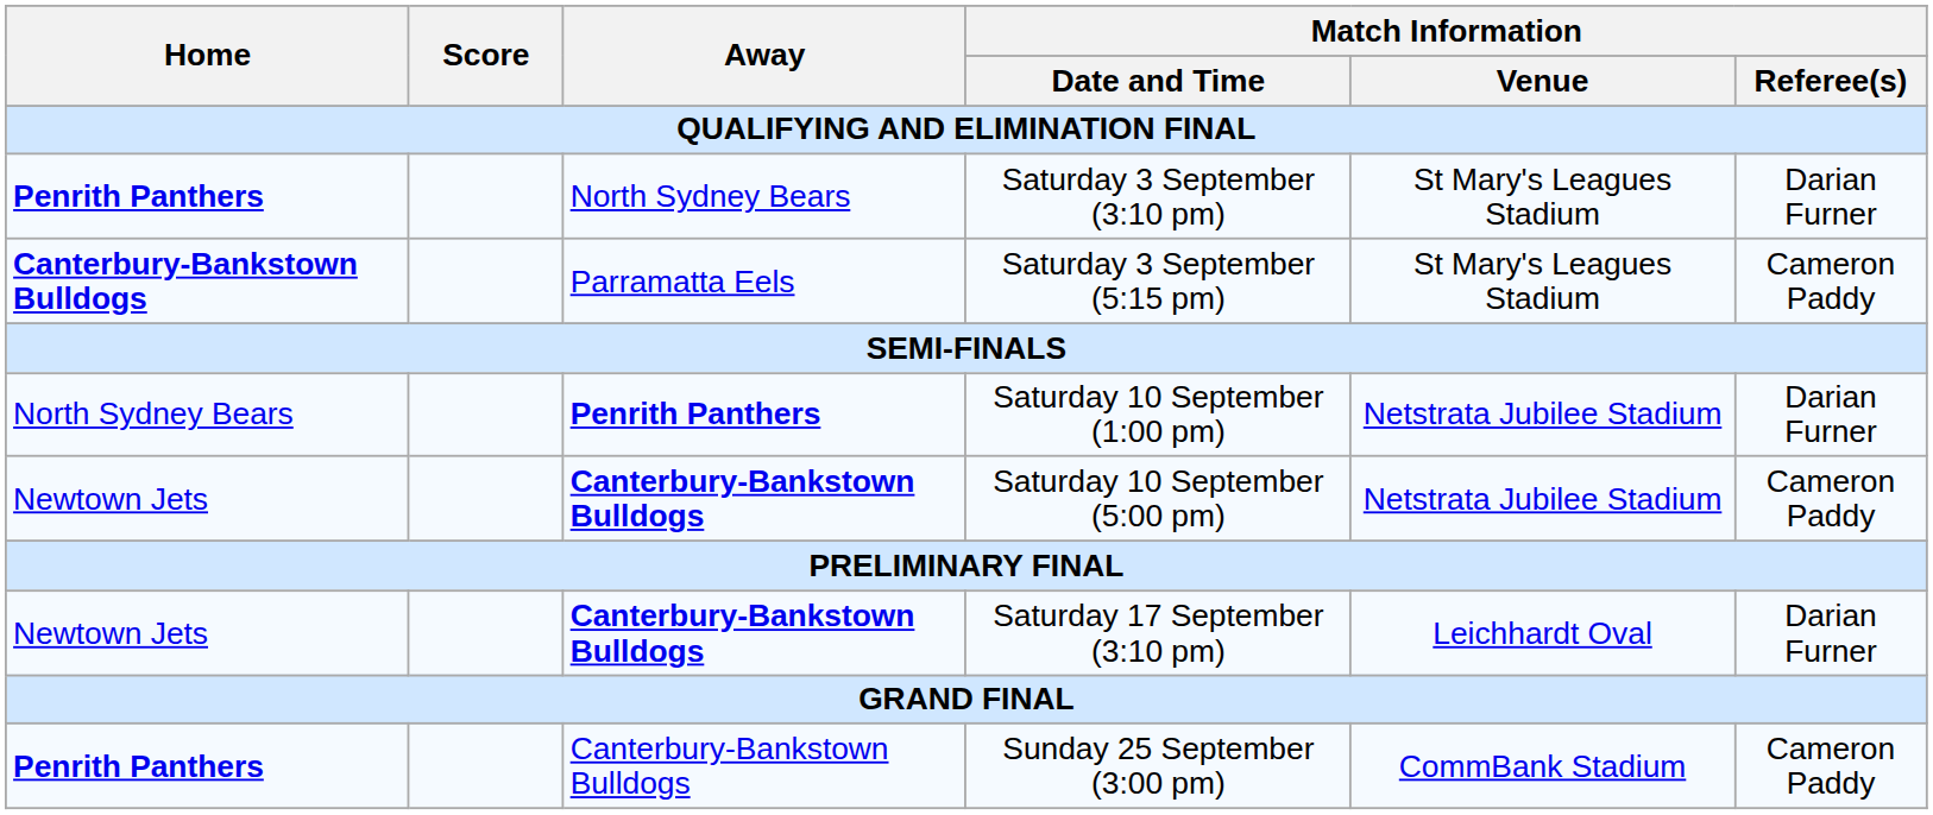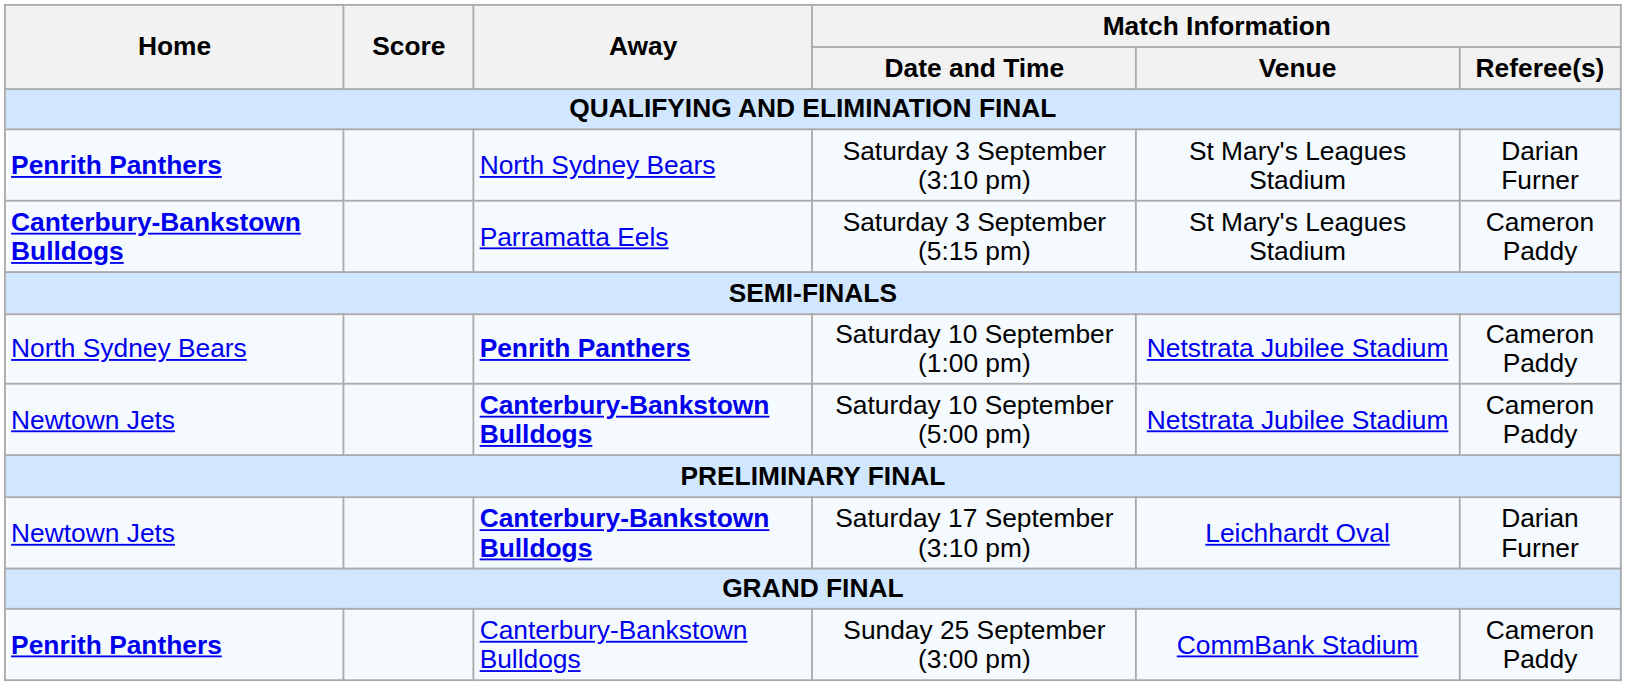Saturday 10 September (1:00 pm) | Match Information / Referee(s): Darian Furner -> Cameron Paddy
